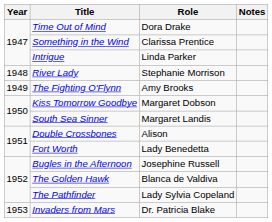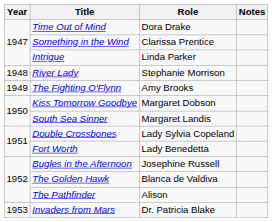Double Crossbones | Role: Alison -> Lady Sylvia Copeland
The Pathfinder | Role: Lady Sylvia Copeland -> Alison
